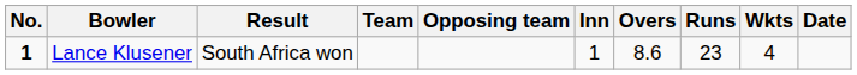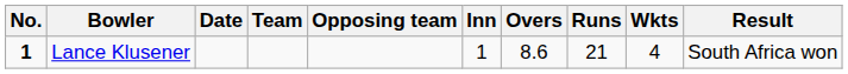columns swapped: Date <-> Result
Lance Klusener | Runs: 23 -> 21
